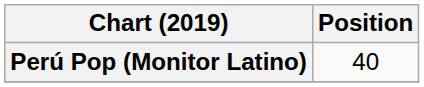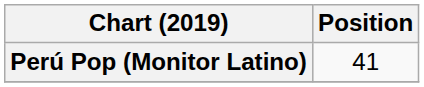Perú Pop (Monitor Latino) | Position: 40 -> 41
